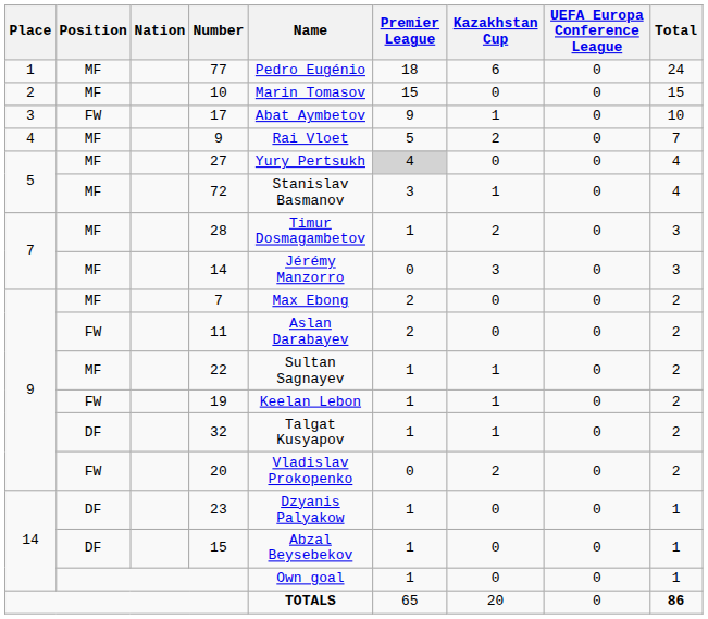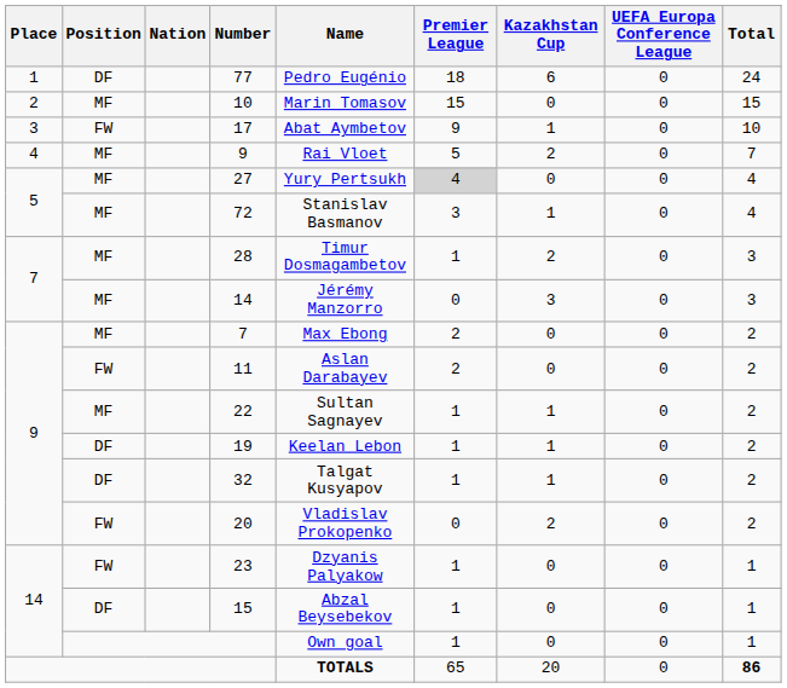77 | Position: MF -> DF
19 | Position: FW -> DF
23 | Position: DF -> FW
